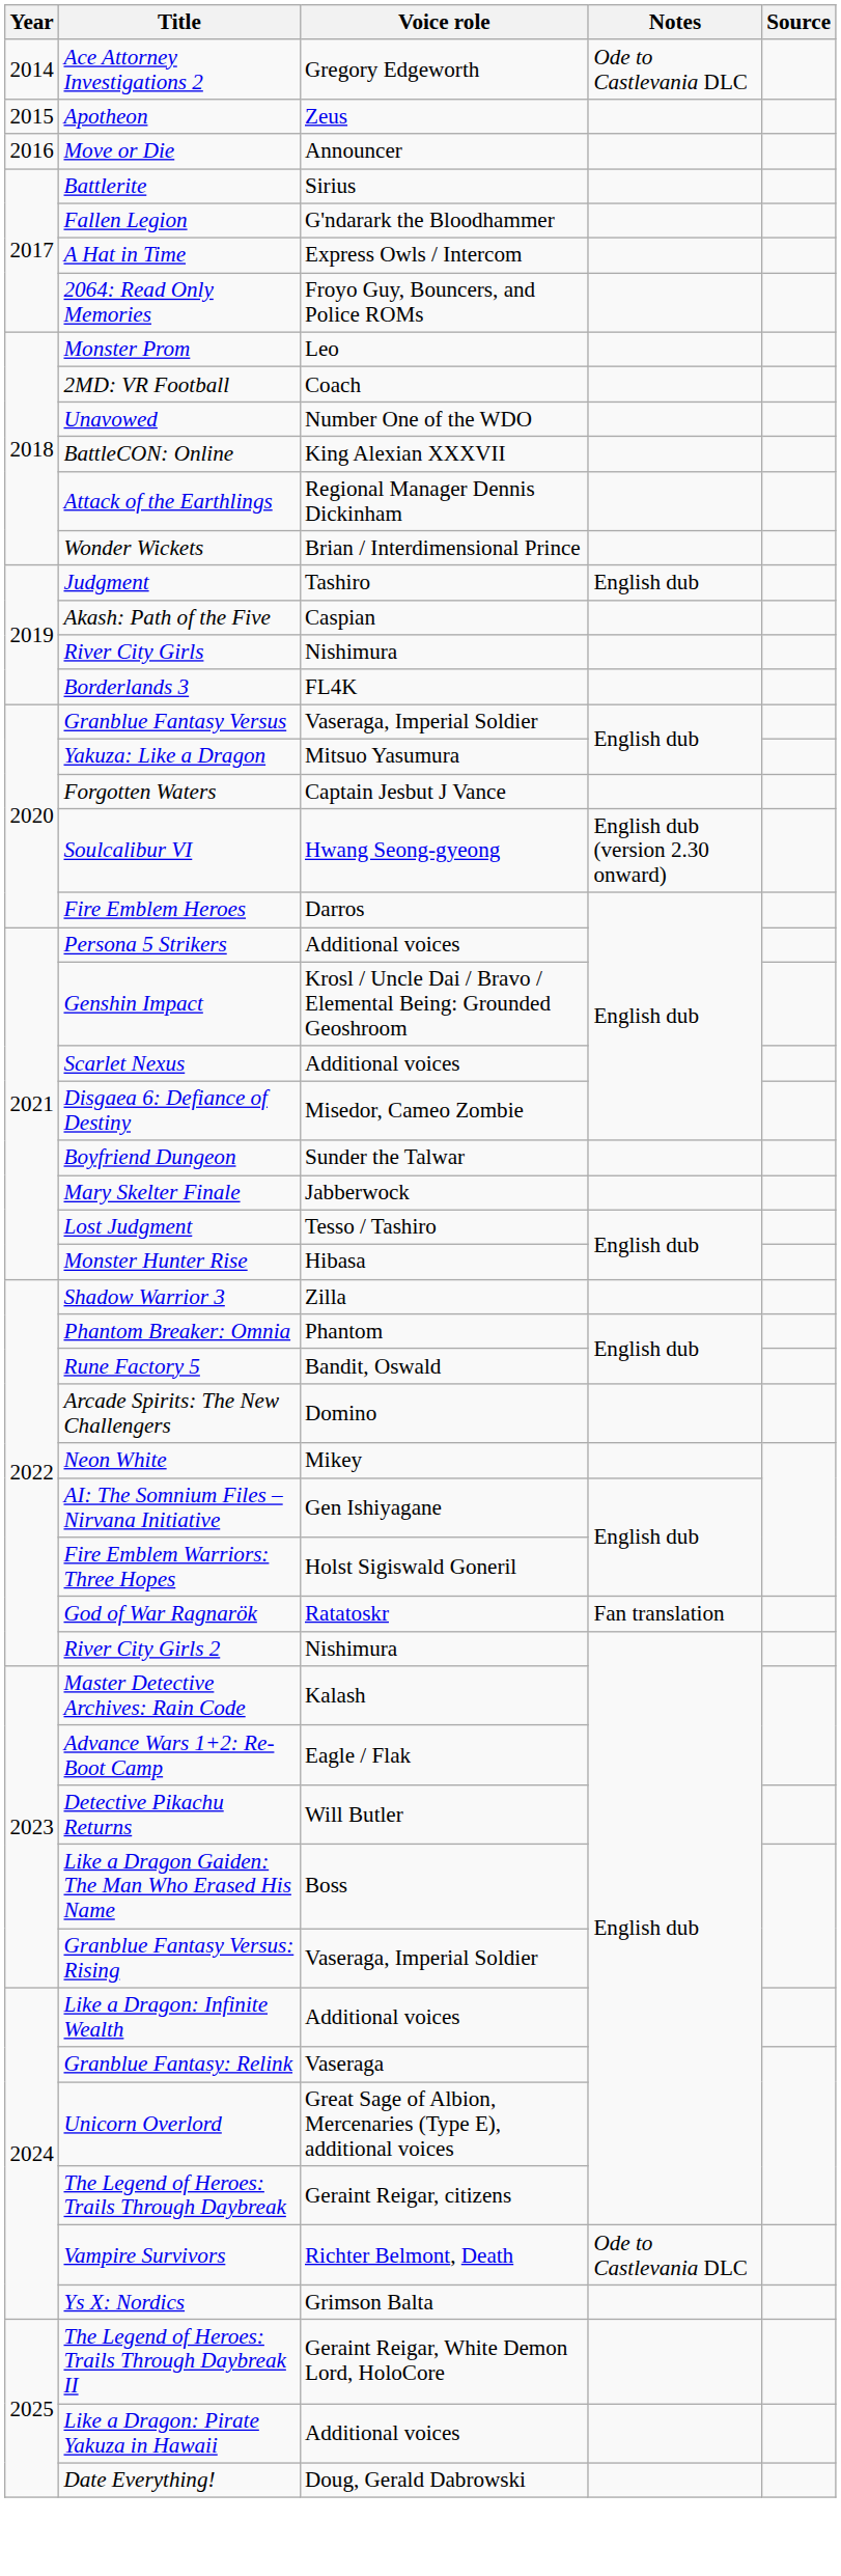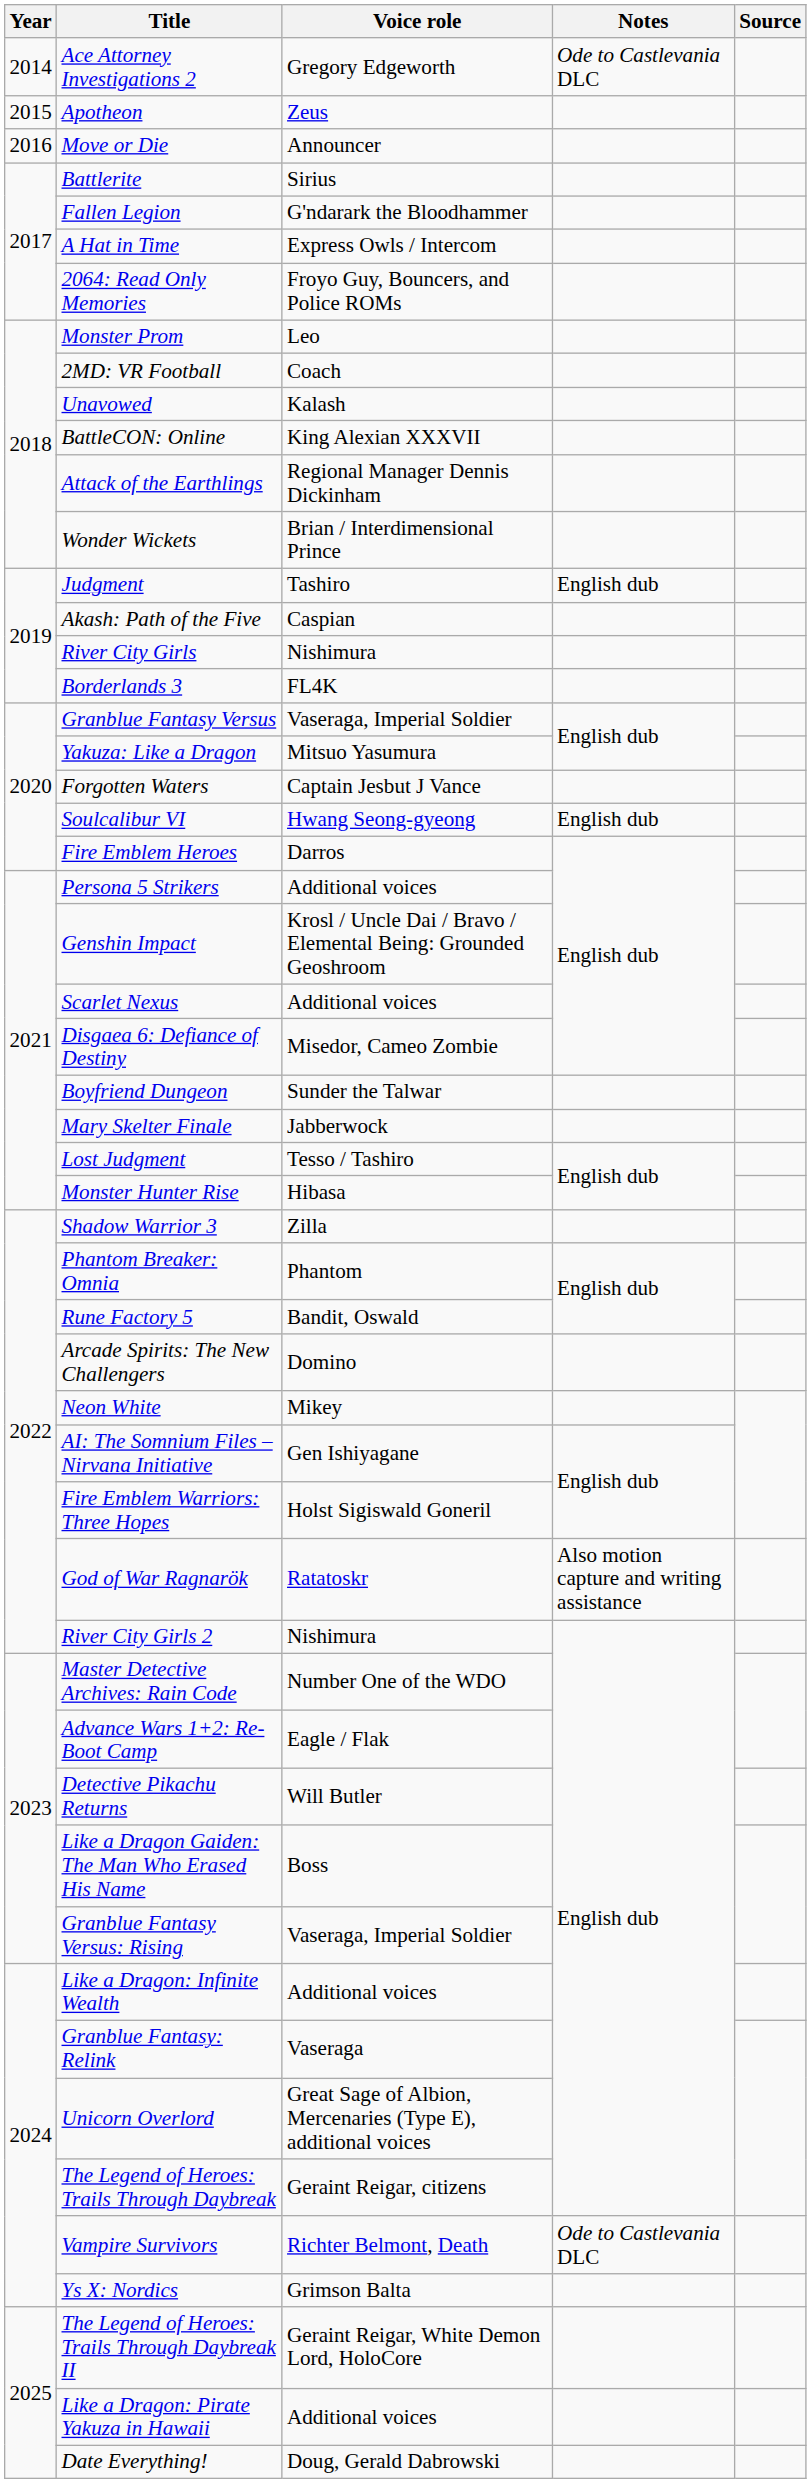Unavowed | Voice role: Number One of the WDO -> Kalash
Soulcalibur VI | Notes: English dub (version 2.30 onward) -> English dub
God of War Ragnarök | Notes: Fan translation -> Also motion capture and writing assistance
Master Detective Archives: Rain Code | Voice role: Kalash -> Number One of the WDO
